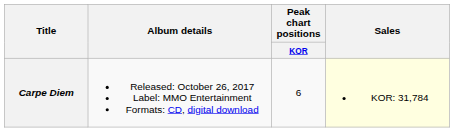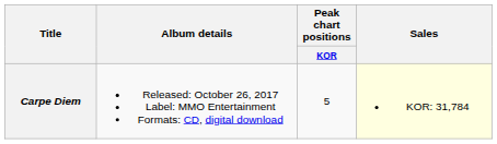Carpe Diem | Peak chart positions / KOR: 6 -> 5
